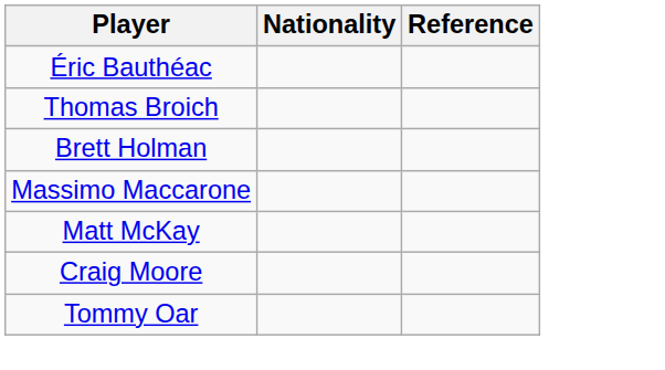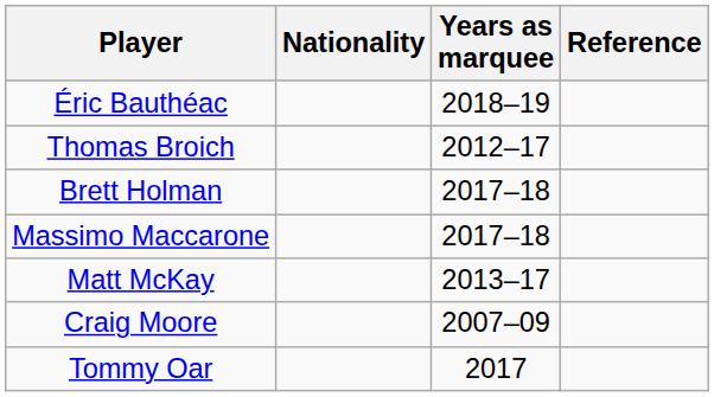+ column: Years as marquee | 2018–19 | 2012–17 | 2017–18 | 2017–18 | 2013–17 | 2007–09 | 2017
